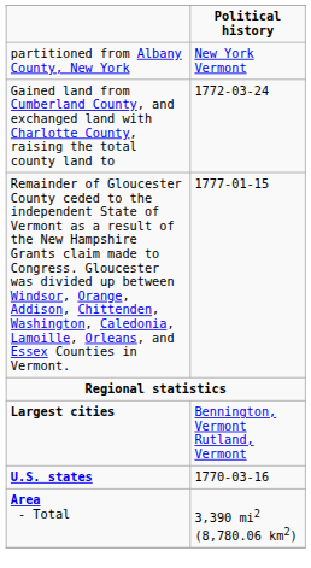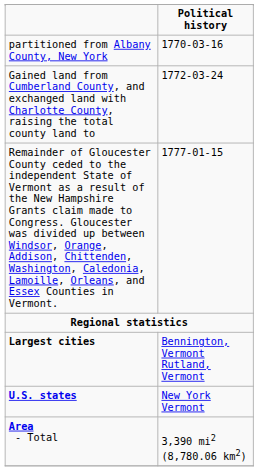partitioned from Albany County, New York | column 2: New York Vermont -> 1770-03-16
U.S. states | column 2: 1770-03-16 -> New York Vermont
